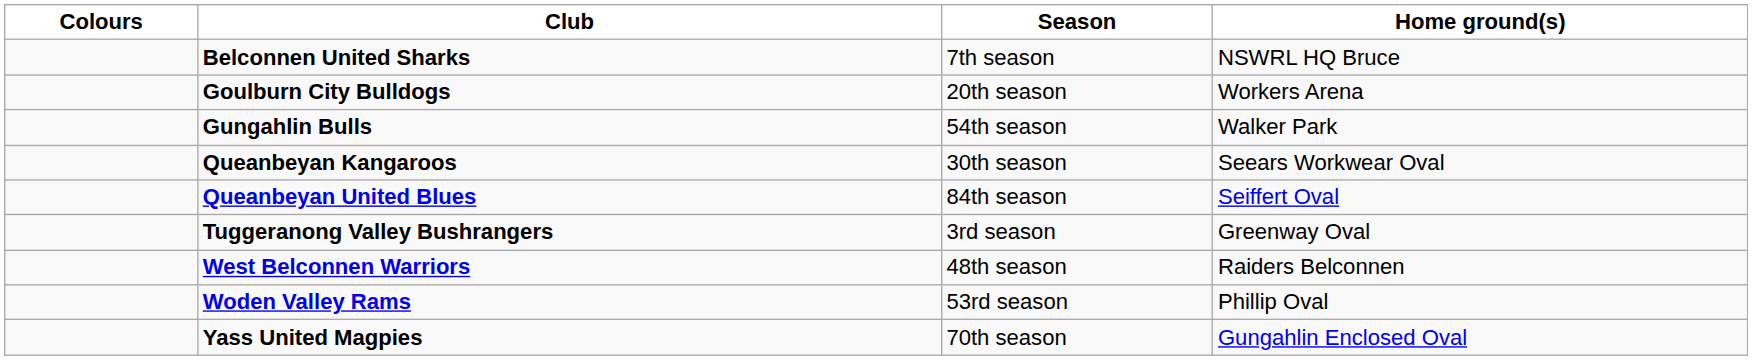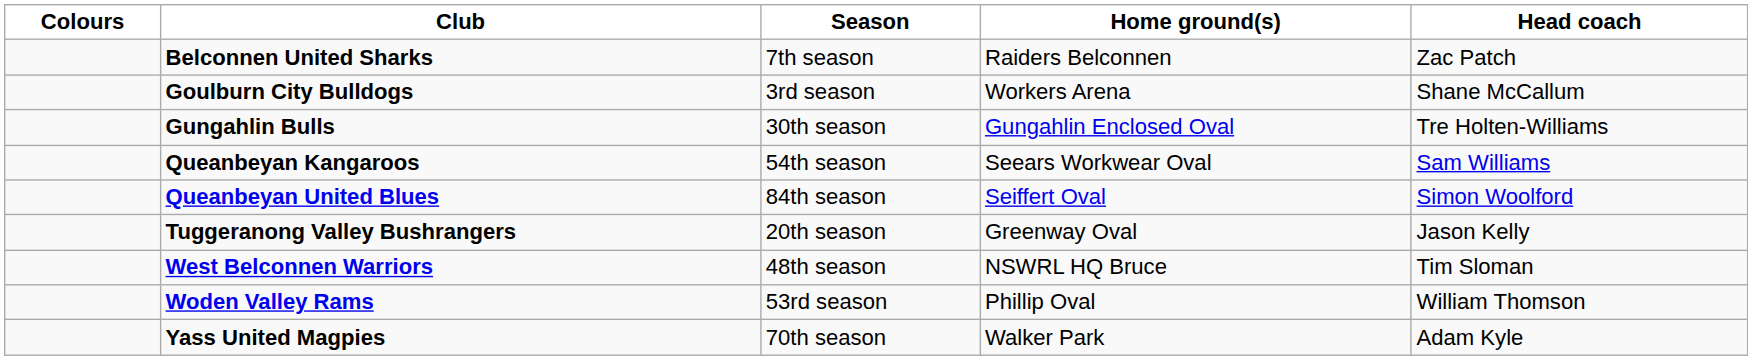+ column: Head coach | Zac Patch | Shane McCallum | Tre Holten-Williams | Sam Williams | Simon Woolford | Jason Kelly | Tim Sloman | William Thomson | Adam Kyle
Belconnen United Sharks | Home ground(s): NSWRL HQ Bruce -> Raiders Belconnen
Goulburn City Bulldogs | Season: 20th season -> 3rd season
Gungahlin Bulls | Season: 54th season -> 30th season
Gungahlin Bulls | Home ground(s): Walker Park -> Gungahlin Enclosed Oval
Queanbeyan Kangaroos | Season: 30th season -> 54th season
Tuggeranong Valley Bushrangers | Season: 3rd season -> 20th season
West Belconnen Warriors | Home ground(s): Raiders Belconnen -> NSWRL HQ Bruce
Yass United Magpies | Home ground(s): Gungahlin Enclosed Oval -> Walker Park
